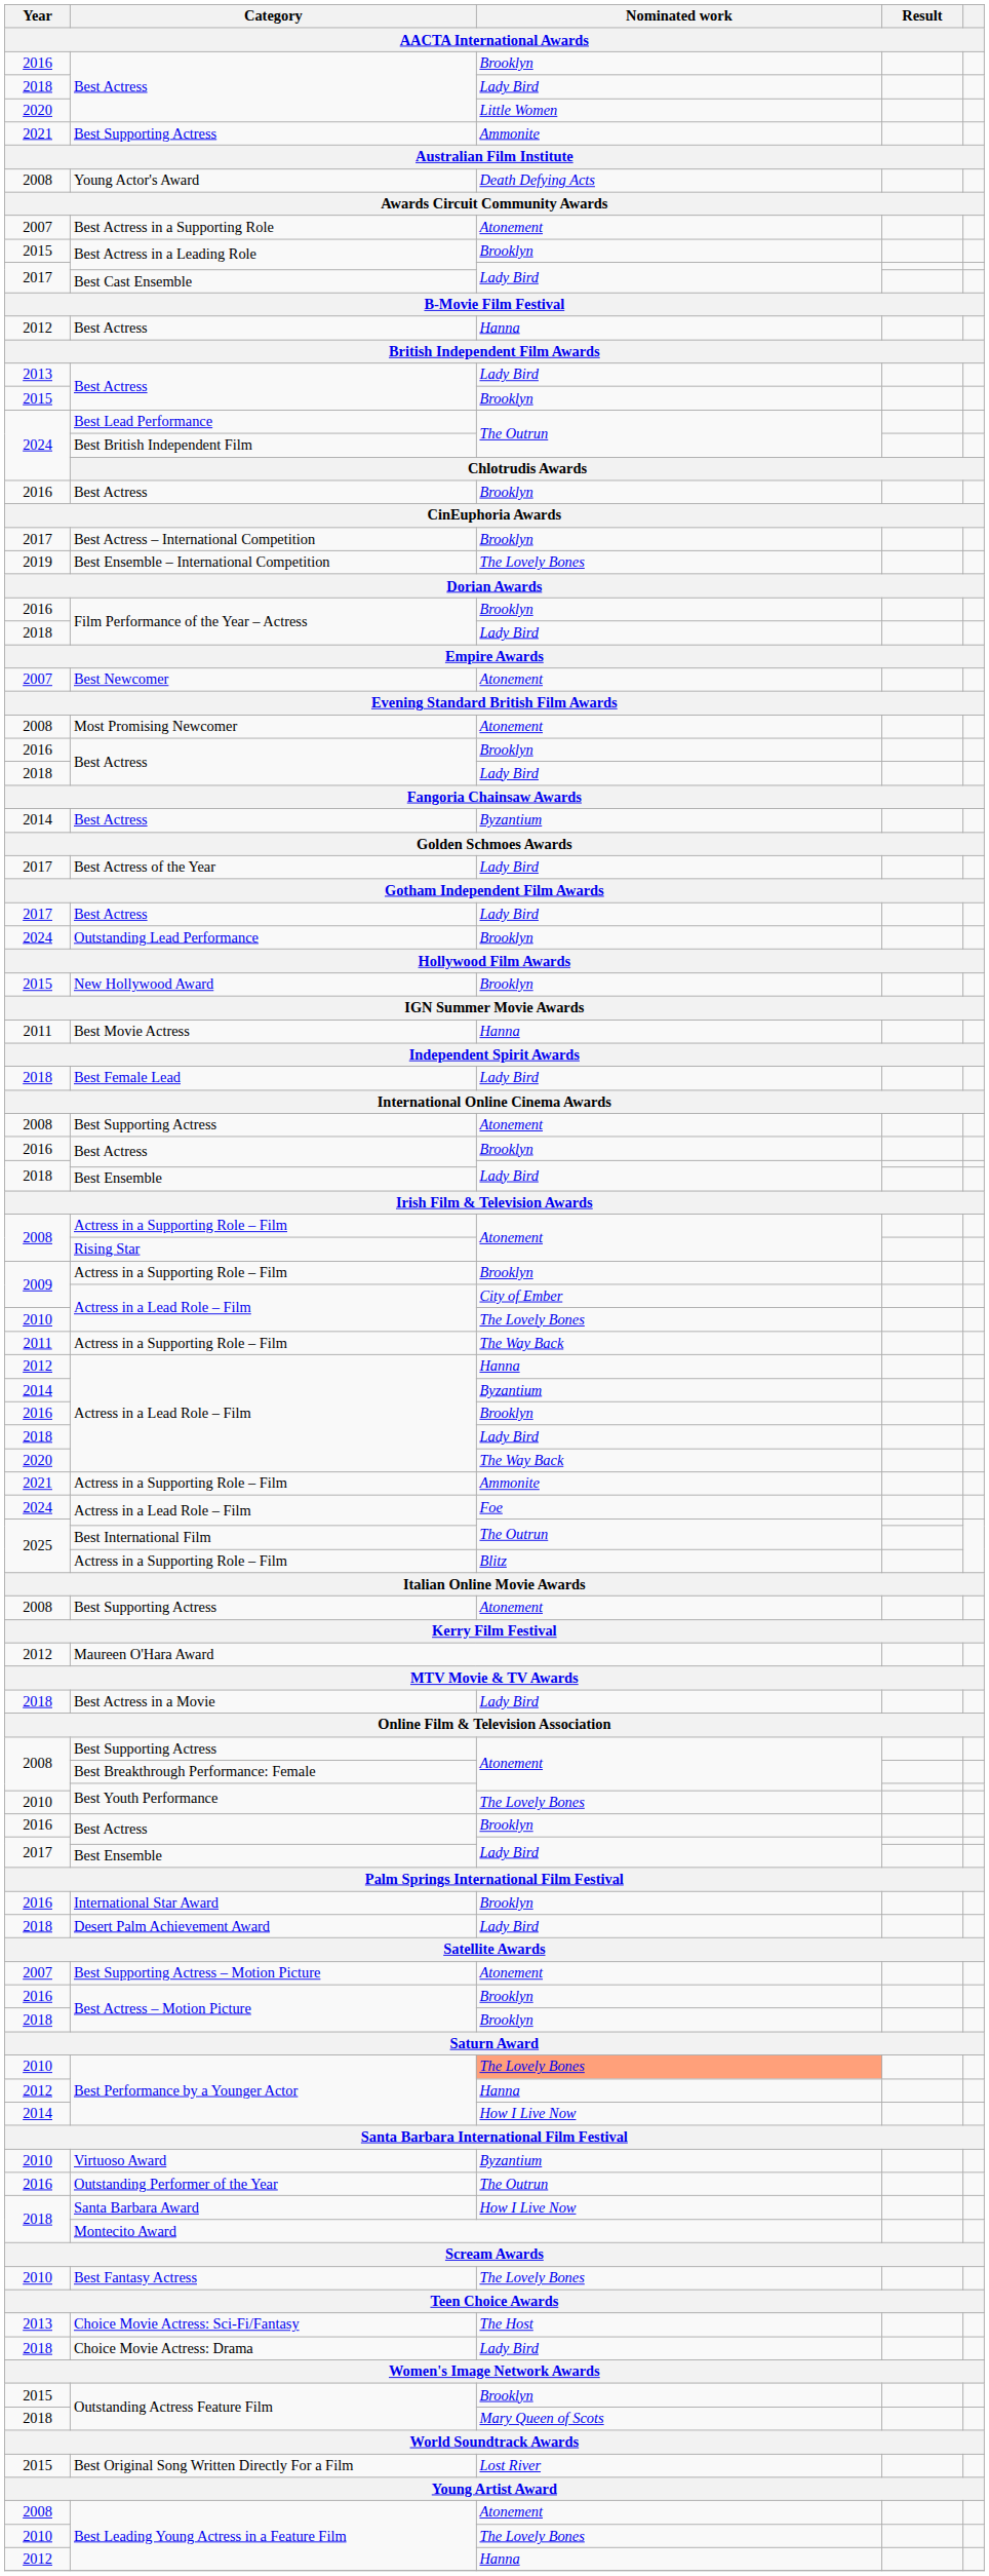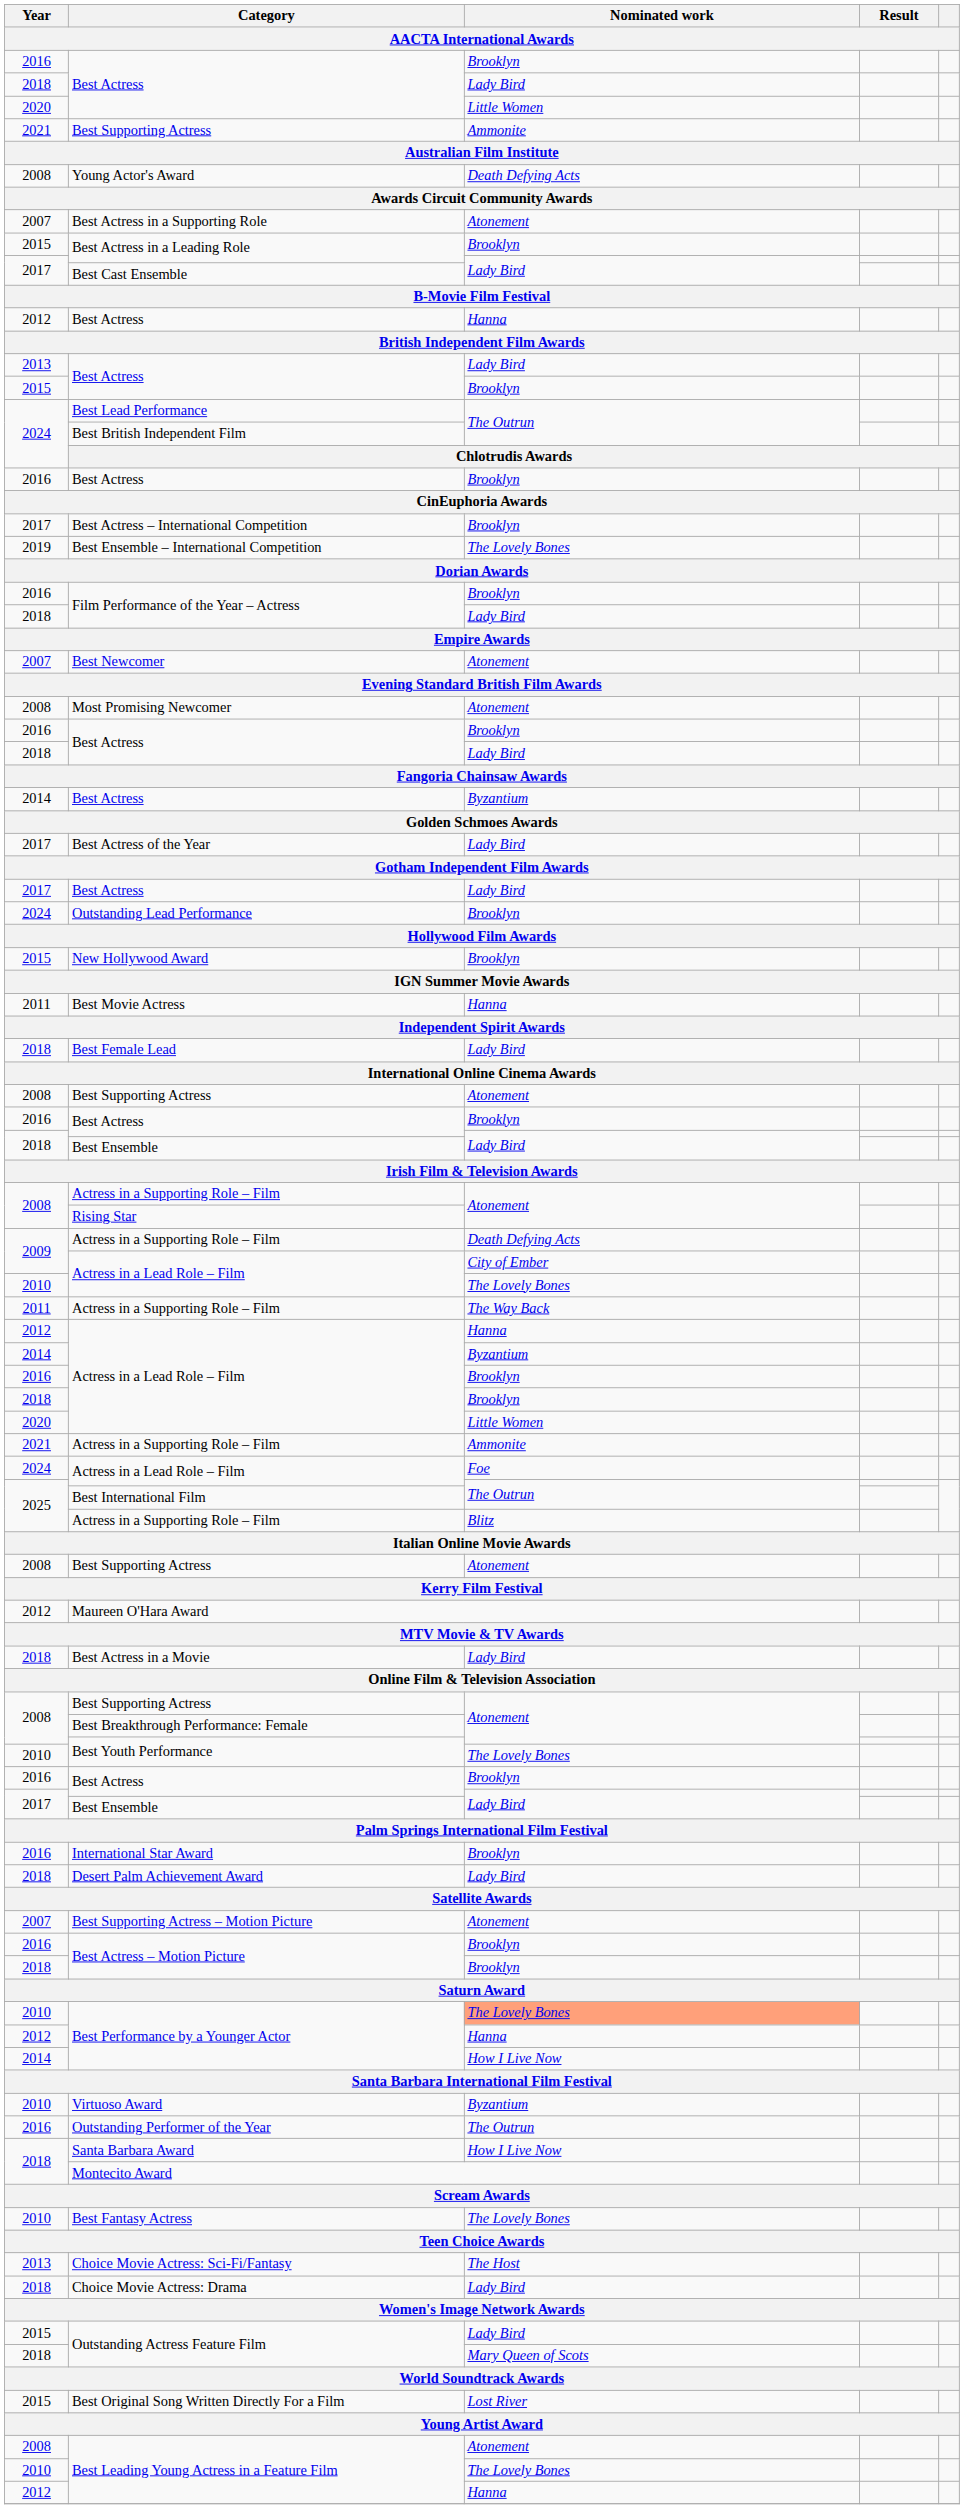2009 / Actress in a Supporting Role – Film | Nominated work / AACTA International Awards: Brooklyn -> Death Defying Acts
2018 / Actress in a Lead Role – Film | Nominated work / AACTA International Awards: Lady Bird -> Brooklyn
2020 / Actress in a Lead Role – Film | Nominated work / AACTA International Awards: The Way Back -> Little Women
2015 / Outstanding Actress Feature Film | Nominated work / AACTA International Awards: Brooklyn -> Lady Bird
